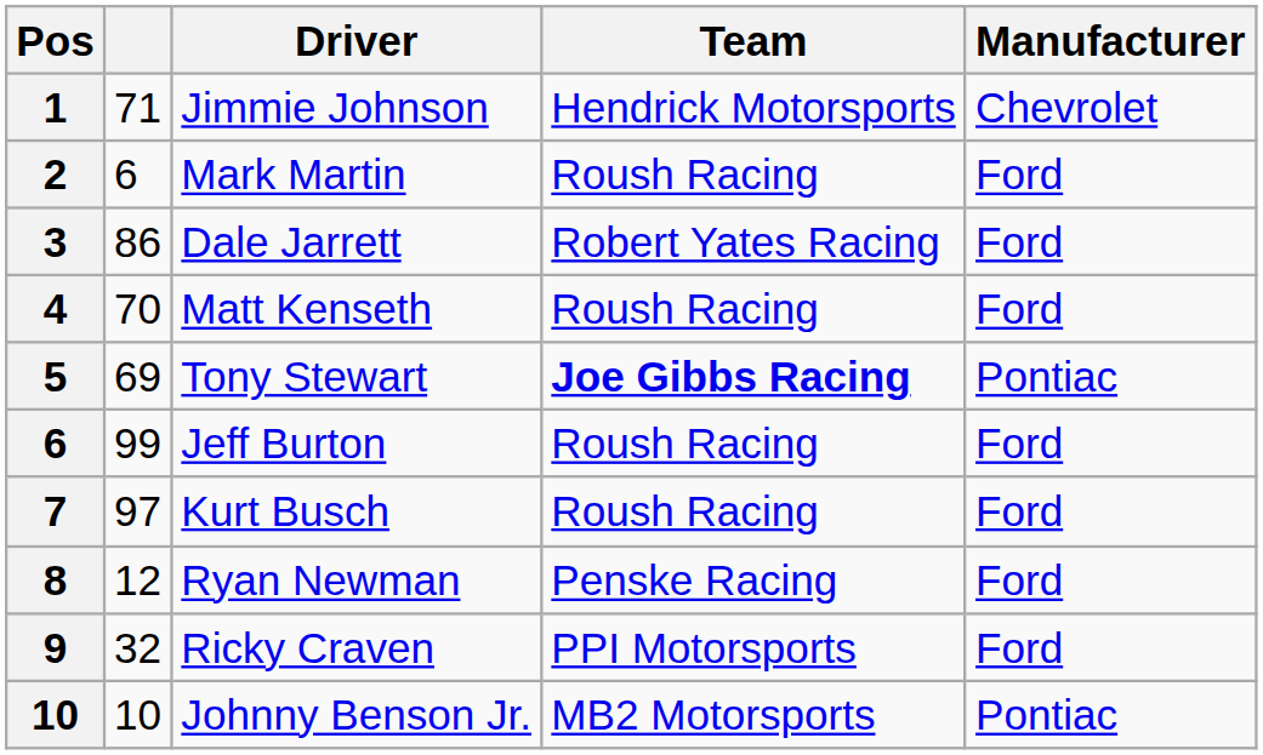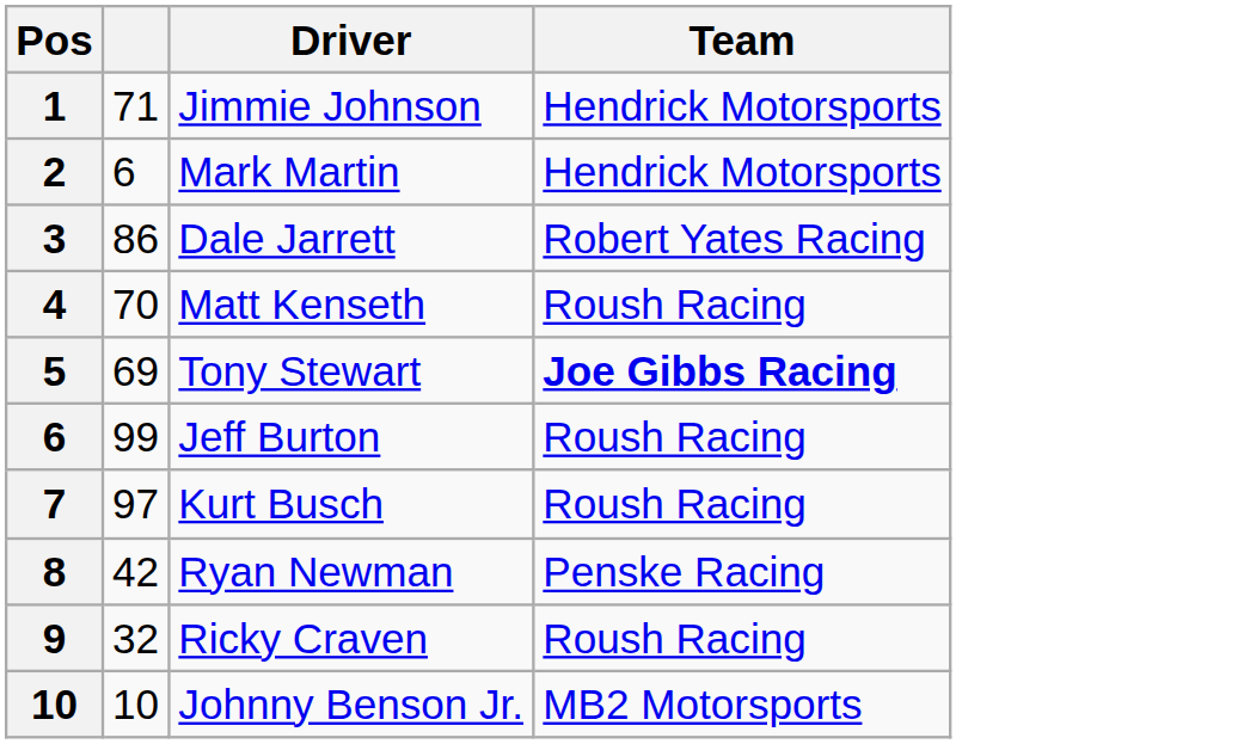- column: Manufacturer | Chevrolet | Ford | Ford | Ford | Pontiac | Ford | Ford | Ford | Ford | Pontiac
Mark Martin | Team: Roush Racing -> Hendrick Motorsports
Ryan Newman | column 2: 12 -> 42
Ricky Craven | Team: PPI Motorsports -> Roush Racing
